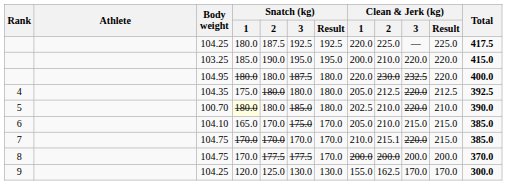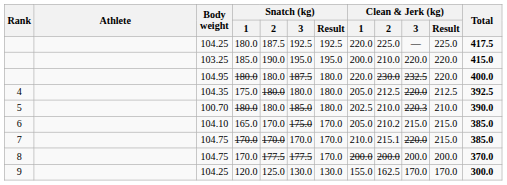5 | Snatch (kg) / 1: lightyellow background -> no background
5 | Clean & Jerk (kg) / 3: 220.0 -> 220.3
6 | Clean & Jerk (kg) / 2: 210.0 -> 210.2
